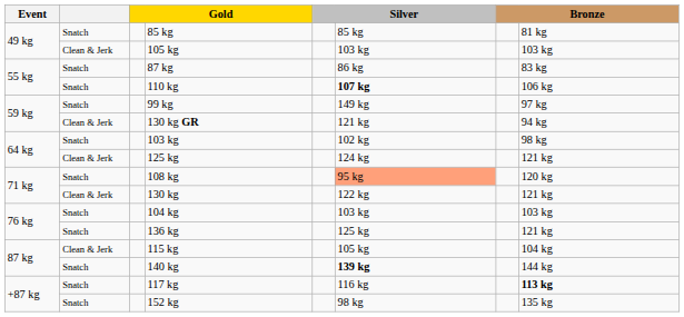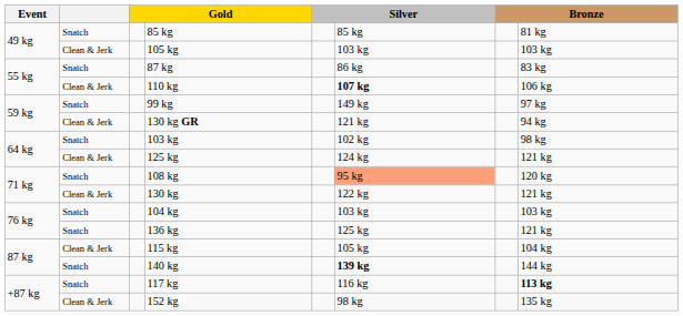110 kg | column 2: Snatch -> Clean & Jerk
152 kg | column 2: Snatch -> Clean & Jerk
